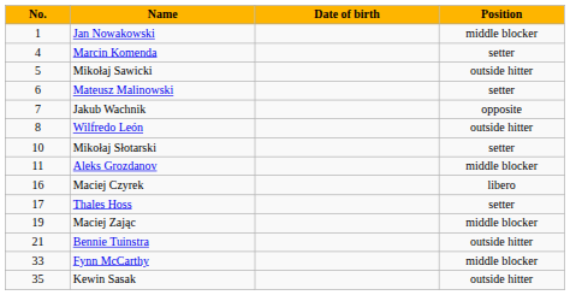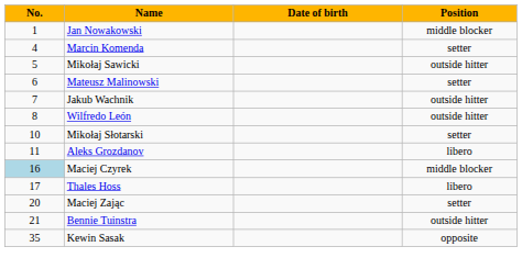Jakub Wachnik | Position: opposite -> outside hitter
Aleks Grozdanov | Position: middle blocker -> libero
Maciej Czyrek | No.: no background -> lightblue background
Maciej Czyrek | Position: libero -> middle blocker
Thales Hoss | Position: setter -> libero
Maciej Zając | No.: 19 -> 20
Maciej Zając | Position: middle blocker -> setter
- row: 33 | Fynn McCarthy | middle blocker
Kewin Sasak | Position: outside hitter -> opposite
